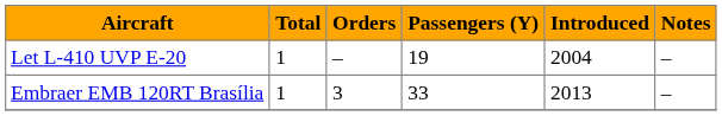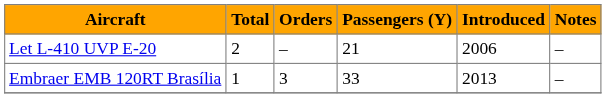Let L-410 UVP E-20 | Total: 1 -> 2
Let L-410 UVP E-20 | Passengers (Y): 19 -> 21
Let L-410 UVP E-20 | Introduced: 2004 -> 2006
